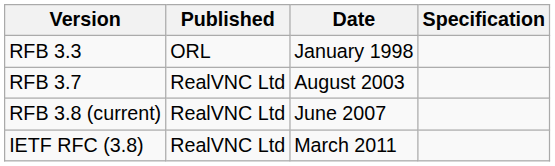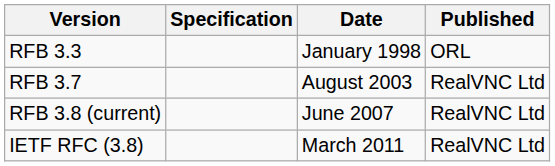columns swapped: Published <-> Specification
